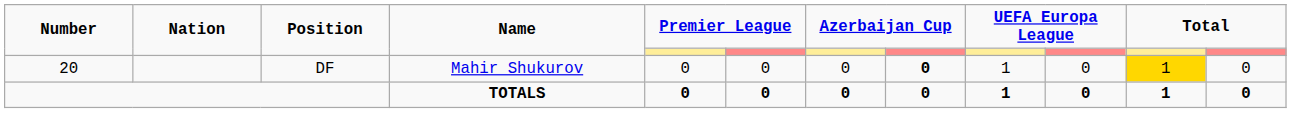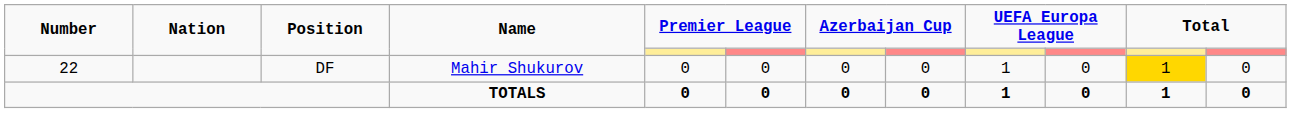DF | Number: 20 -> 22
DF | column 8: bold -> normal
